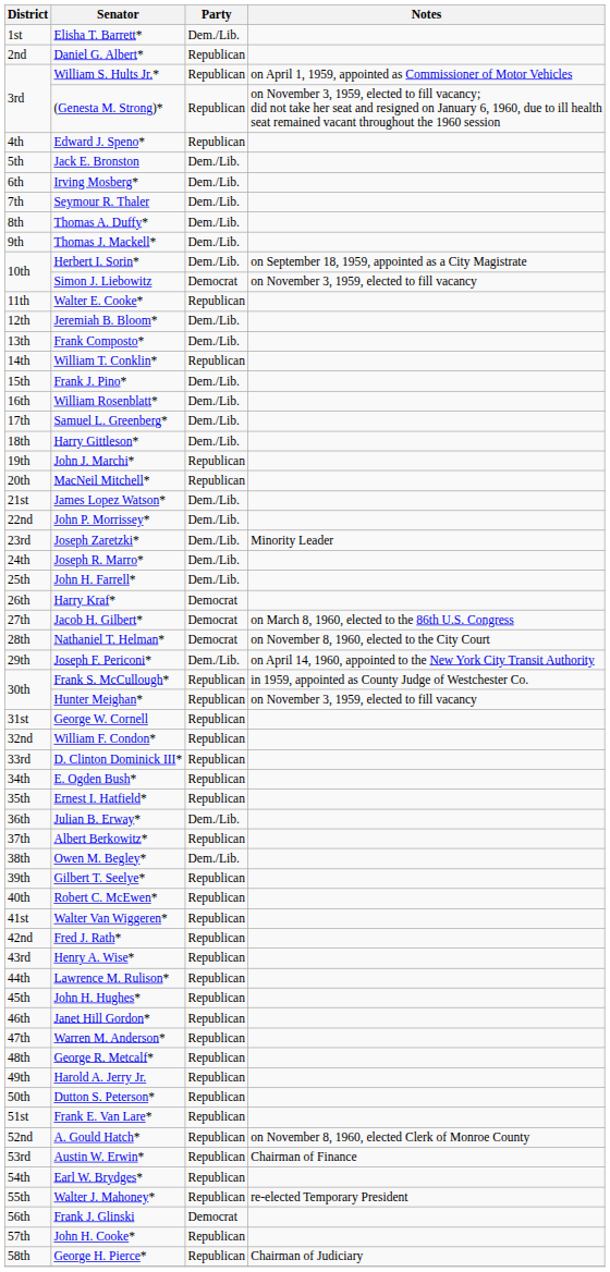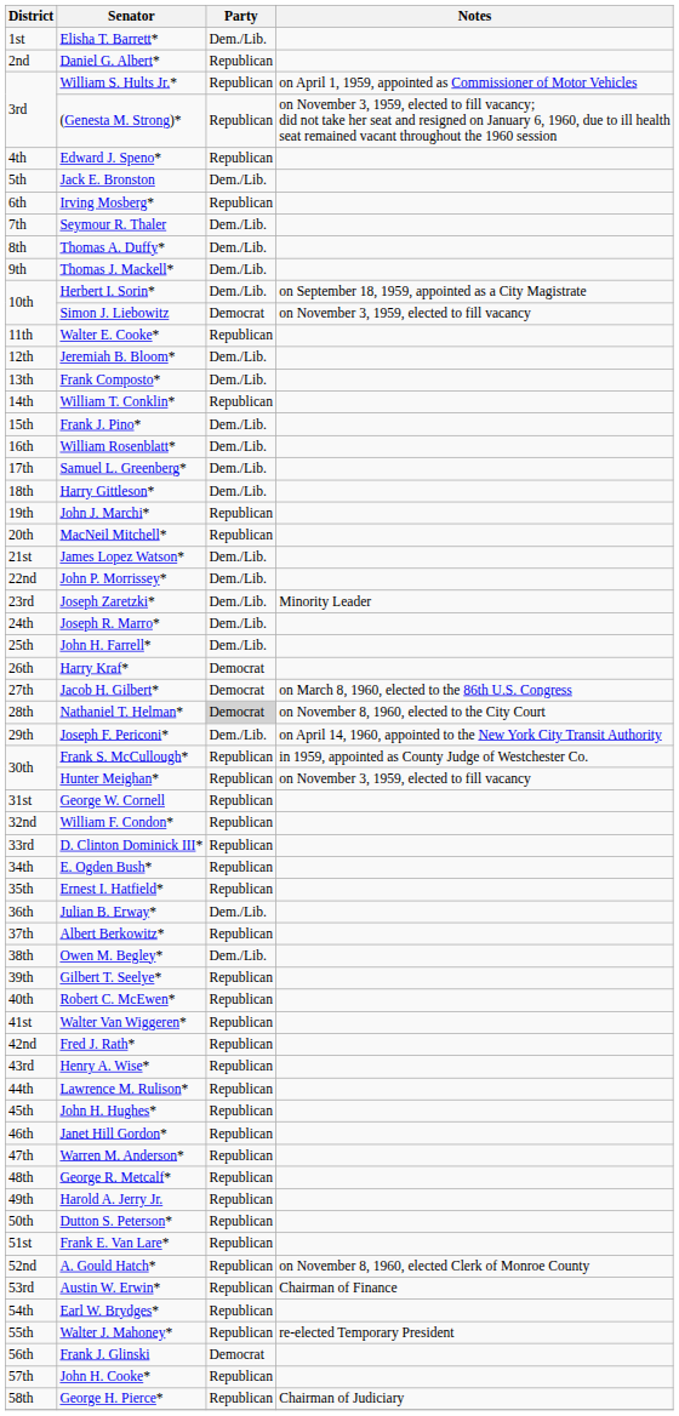Irving Mosberg* | Party: Dem./Lib. -> Republican
Nathaniel T. Helman* | Party: no background -> lightgrey background
